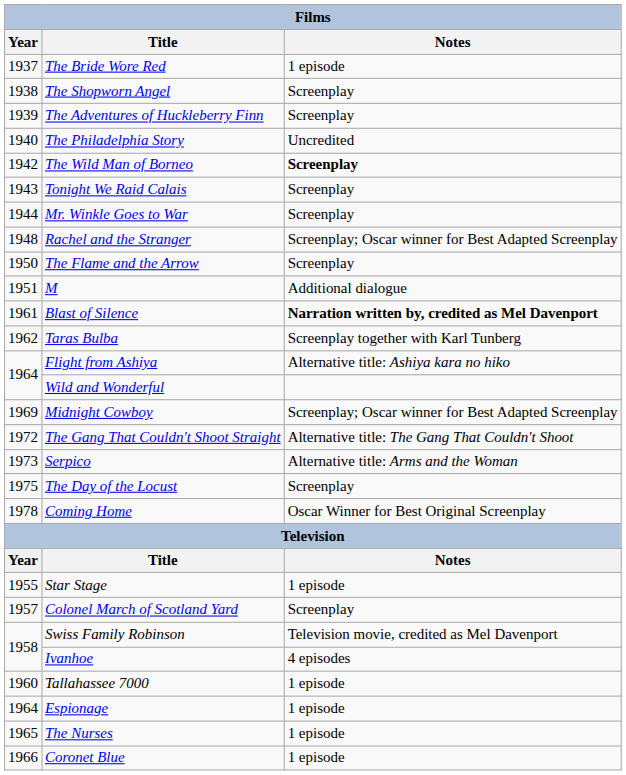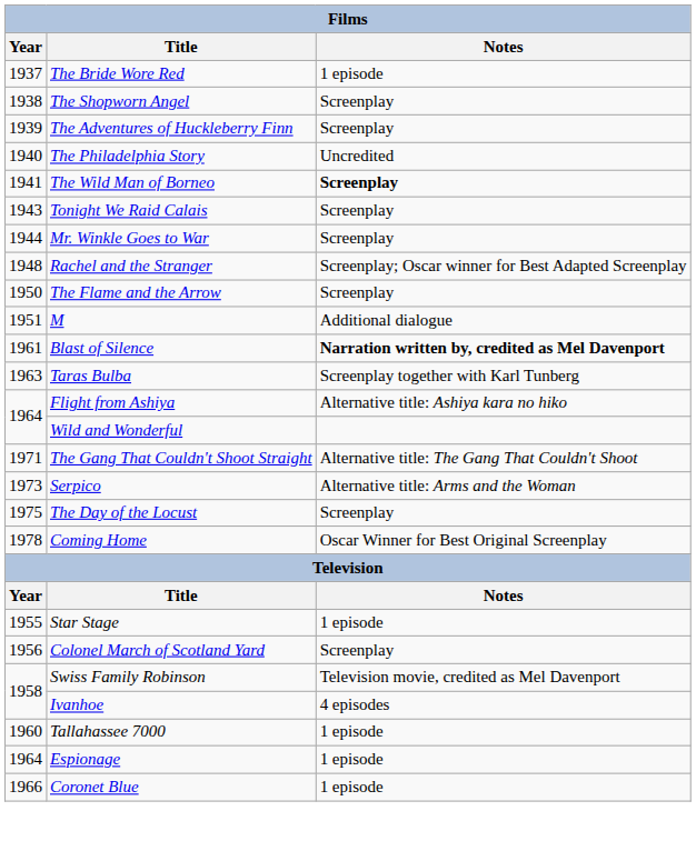The Wild Man of Borneo | Year: 1942 -> 1941
Taras Bulba | Year: 1962 -> 1963
- row: 1969 | Midnight Cowboy | Screenplay; Oscar winner for Best Adapted Screenplay
The Gang That Couldn't Shoot Straight | Year: 1972 -> 1971
Colonel March of Scotland Yard | Year: 1957 -> 1956
- row: 1965 | The Nurses | 1 episode
